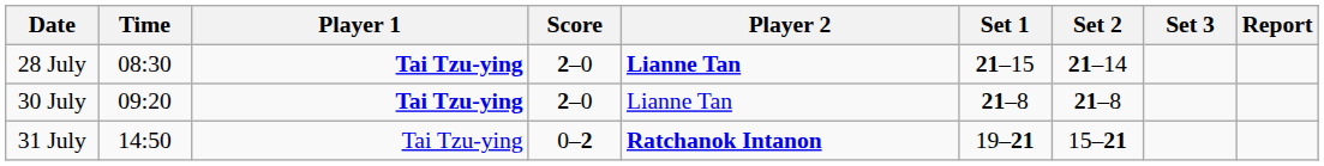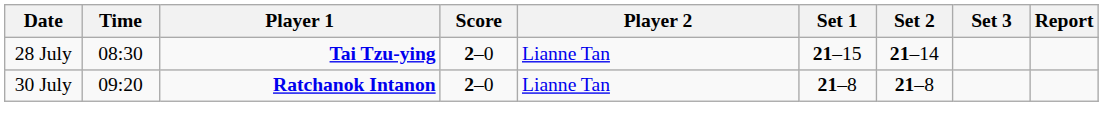28 July | Player 2: bold -> normal
30 July | Player 1: Tai Tzu-ying -> Ratchanok Intanon
- row: 31 July | 14:50 | Tai Tzu-ying | 0–2 | Ratchanok Intanon | 19–21 | 15–21
